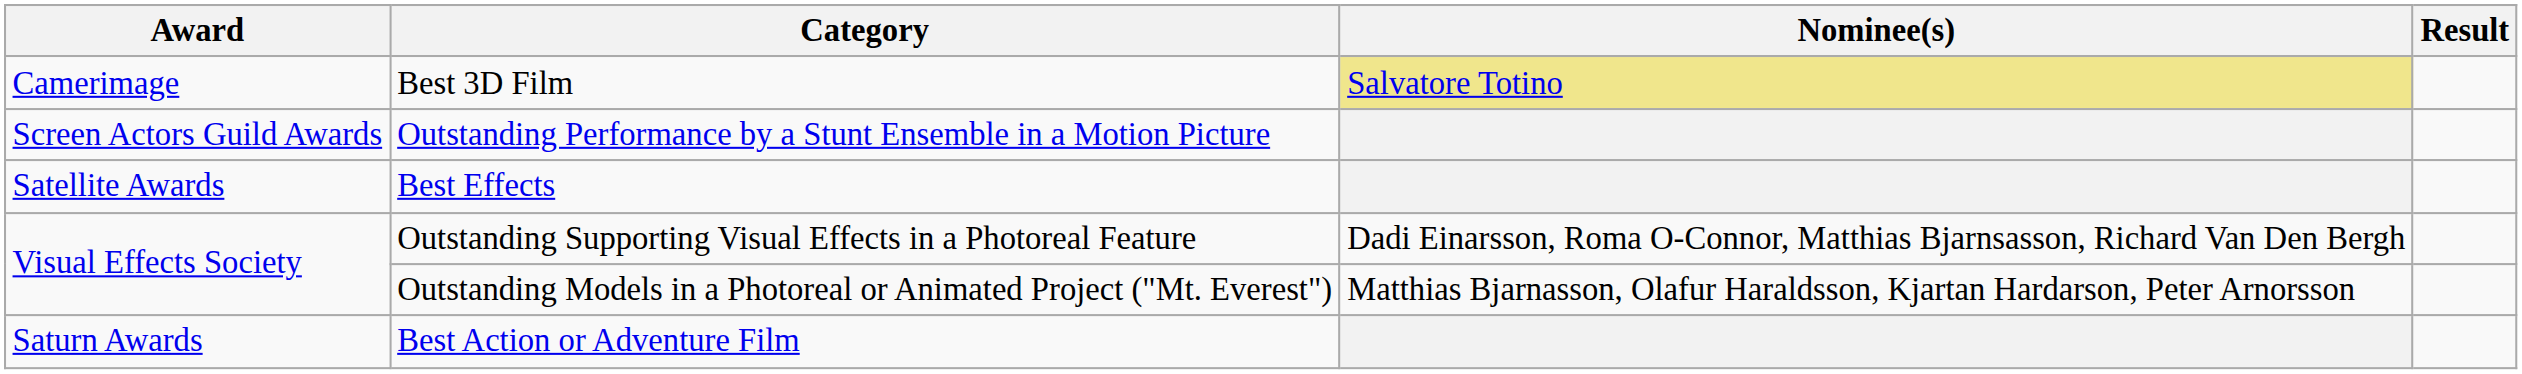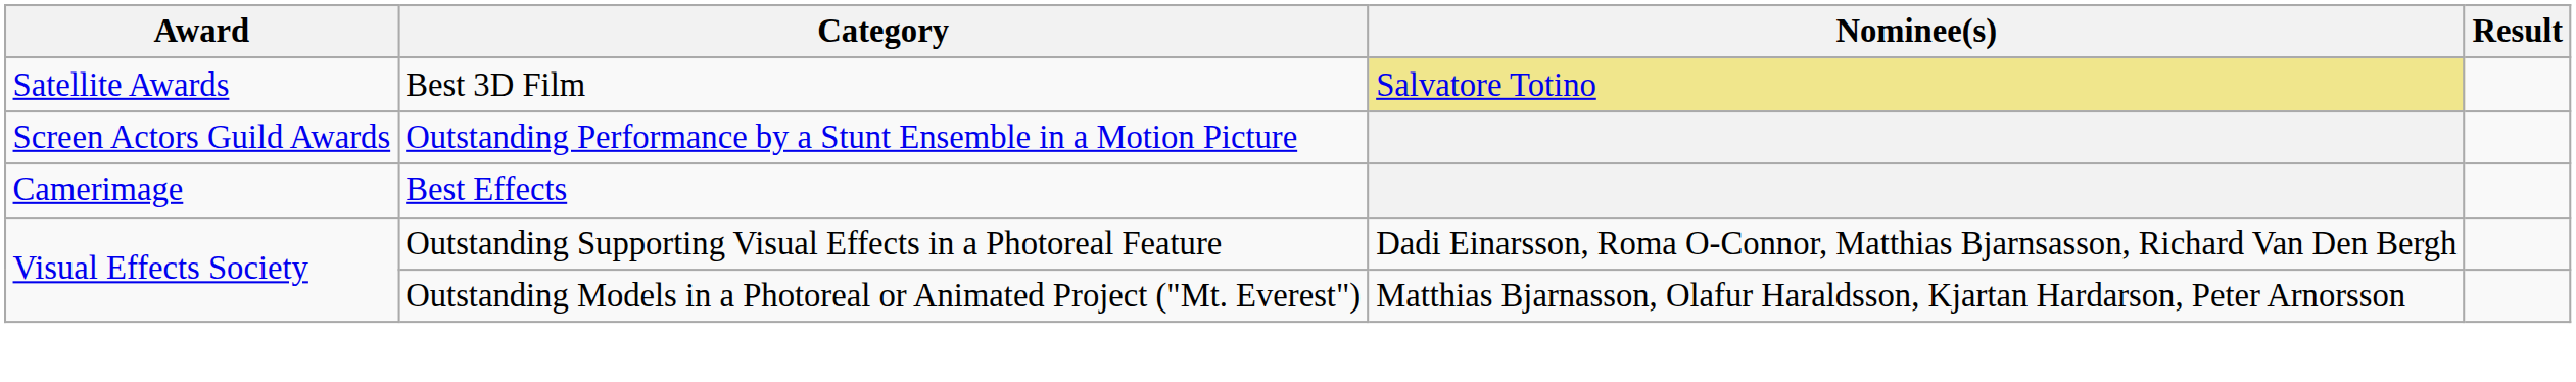Best 3D Film | Award: Camerimage -> Satellite Awards
Best Effects | Award: Satellite Awards -> Camerimage
- row: Saturn Awards | Best Action or Adventure Film
